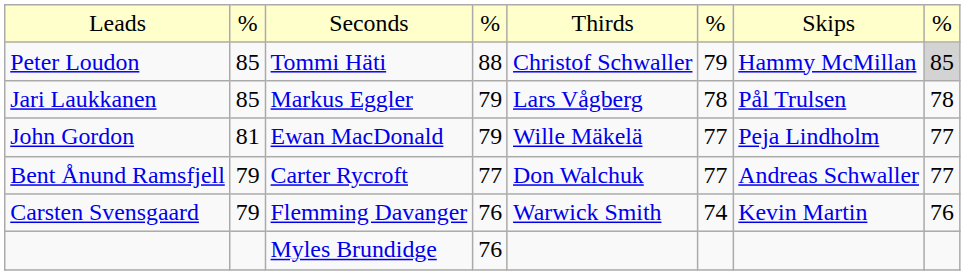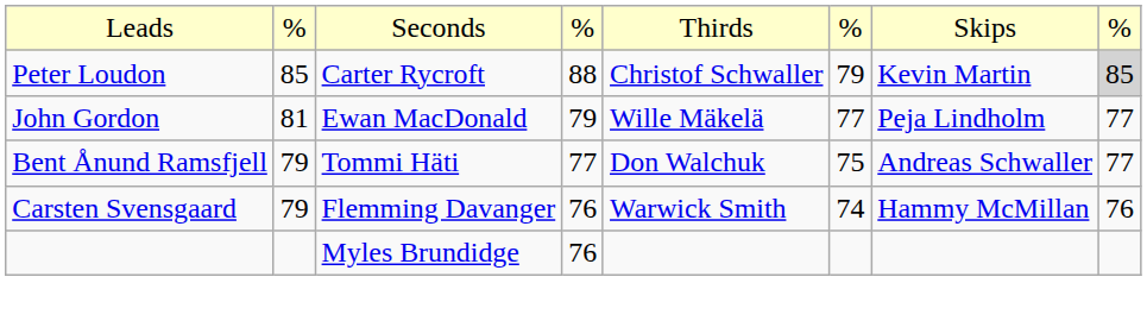Peter Loudon | column 3: Tommi Häti -> Carter Rycroft
Peter Loudon | column 7: Hammy McMillan -> Kevin Martin
- row: Jari Laukkanen | 85 | Markus Eggler | 79 | Lars Vågberg | 78 | Pål Trulsen | 78
Bent Ånund Ramsfjell | column 3: Carter Rycroft -> Tommi Häti
Bent Ånund Ramsfjell | column 6: 77 -> 75
Carsten Svensgaard | column 7: Kevin Martin -> Hammy McMillan
